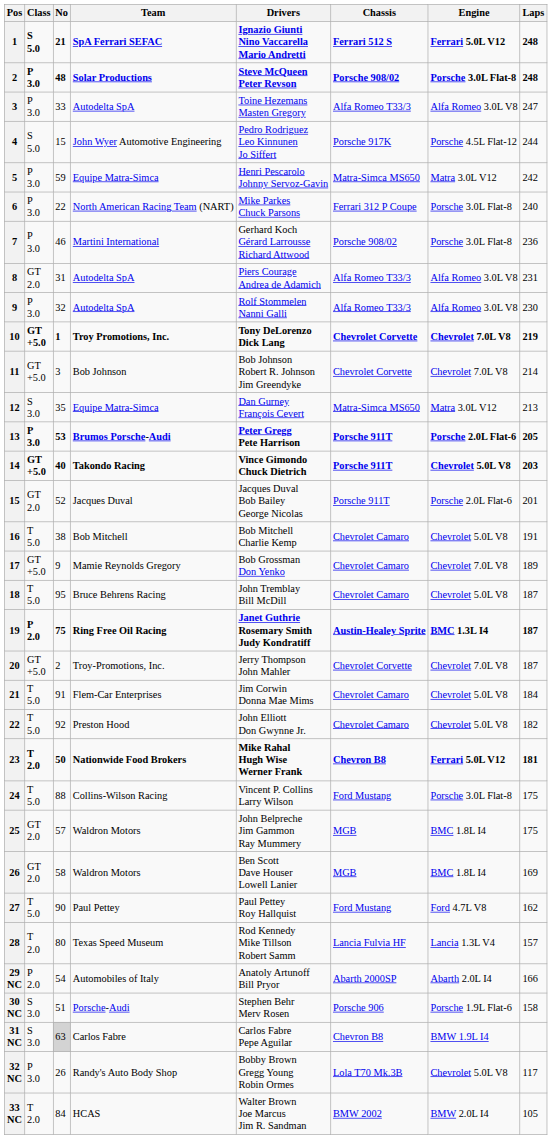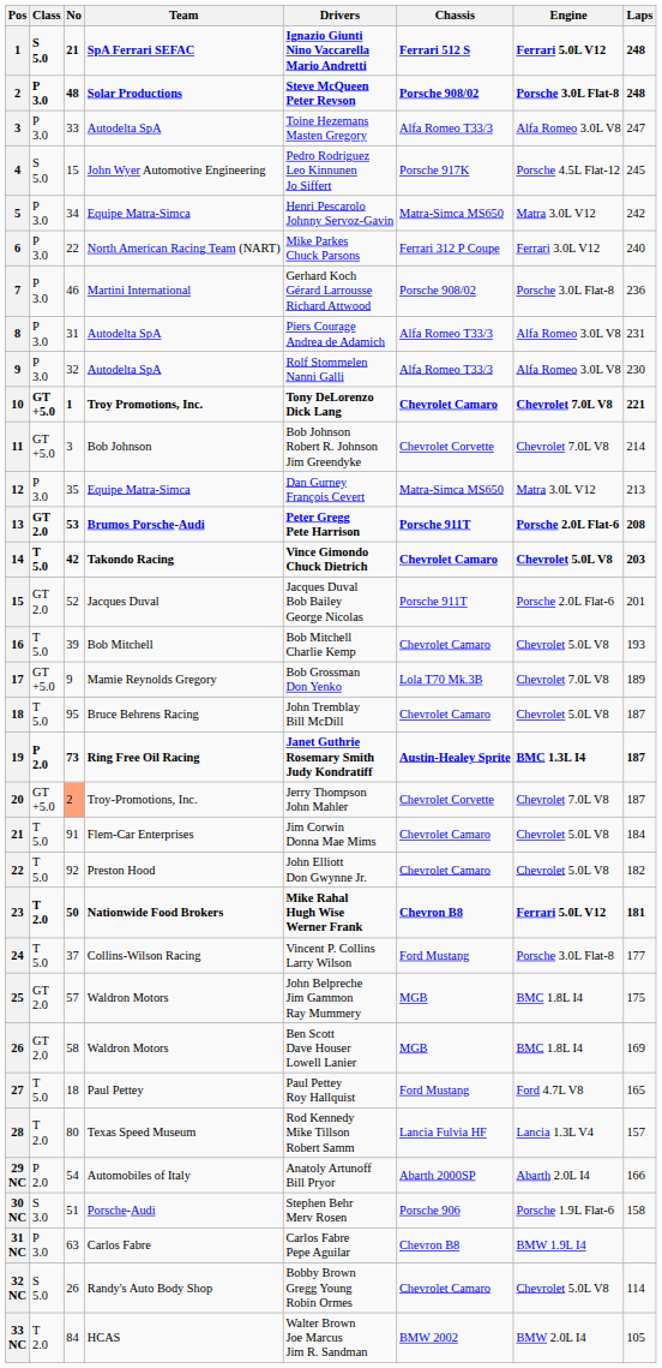4 | Laps: 244 -> 245
5 | No: 59 -> 34
6 | Engine: Porsche 3.0L Flat-8 -> Ferrari 3.0L V12
8 | Class: GT 2.0 -> P 3.0
10 | Chassis: Chevrolet Corvette -> Chevrolet Camaro
10 | Laps: 219 -> 221
12 | Class: S 3.0 -> P 3.0
13 | Class: P 3.0 -> GT 2.0
13 | Laps: 205 -> 208
14 | Class: GT +5.0 -> T 5.0
14 | No: 40 -> 42
14 | Chassis: Porsche 911T -> Chevrolet Camaro
16 | No: 38 -> 39
16 | Laps: 191 -> 193
17 | Chassis: Chevrolet Camaro -> Lola T70 Mk.3B
19 | No: 75 -> 73
20 | No: no background -> lightsalmon background
24 | No: 88 -> 37
24 | Laps: 175 -> 177
27 | No: 90 -> 18
27 | Laps: 162 -> 165
31 NC | Class: S 3.0 -> P 3.0
31 NC | No: lightgrey background -> no background
32 NC | Class: P 3.0 -> S 5.0
32 NC | Chassis: Lola T70 Mk.3B -> Chevrolet Camaro
32 NC | Laps: 117 -> 114
